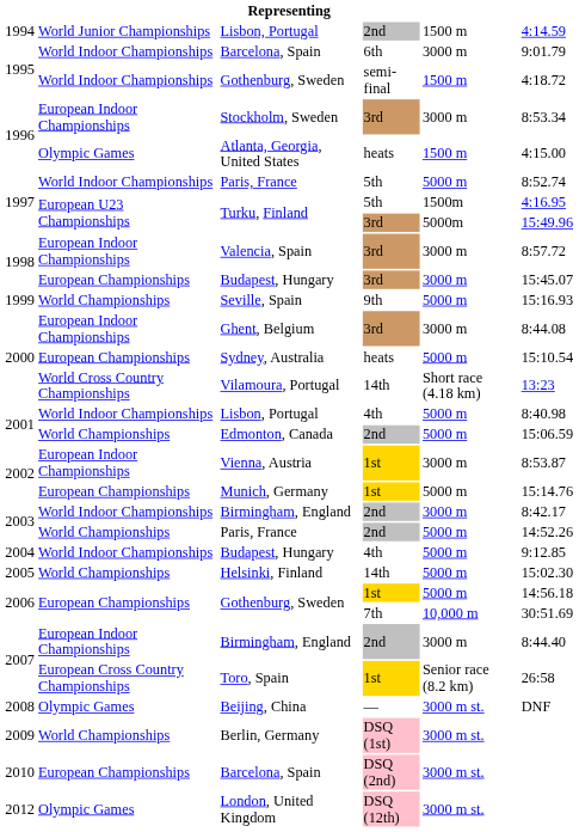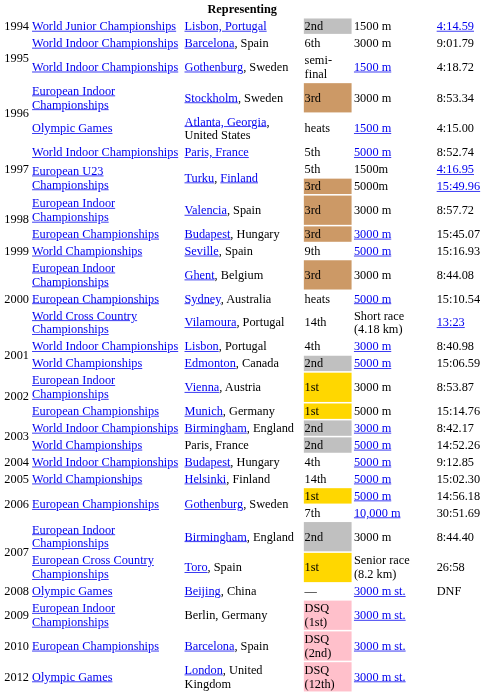Lisbon, Portugal / 4th | column 5: 5000 m -> 3000 m
Berlin, Germany | column 2: World Championships -> European Indoor Championships
